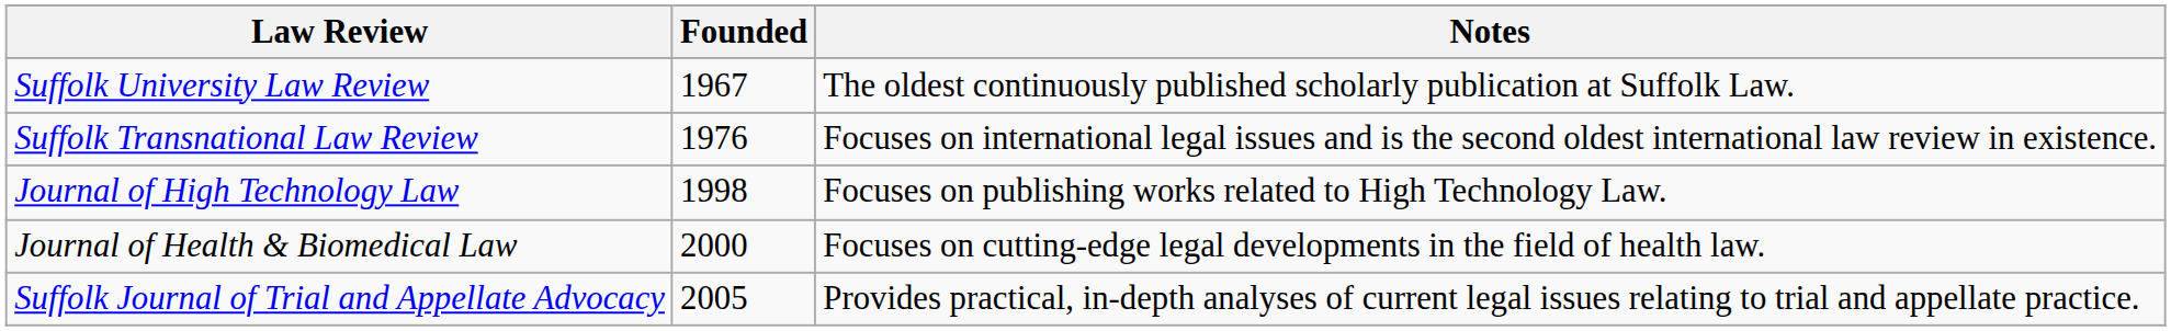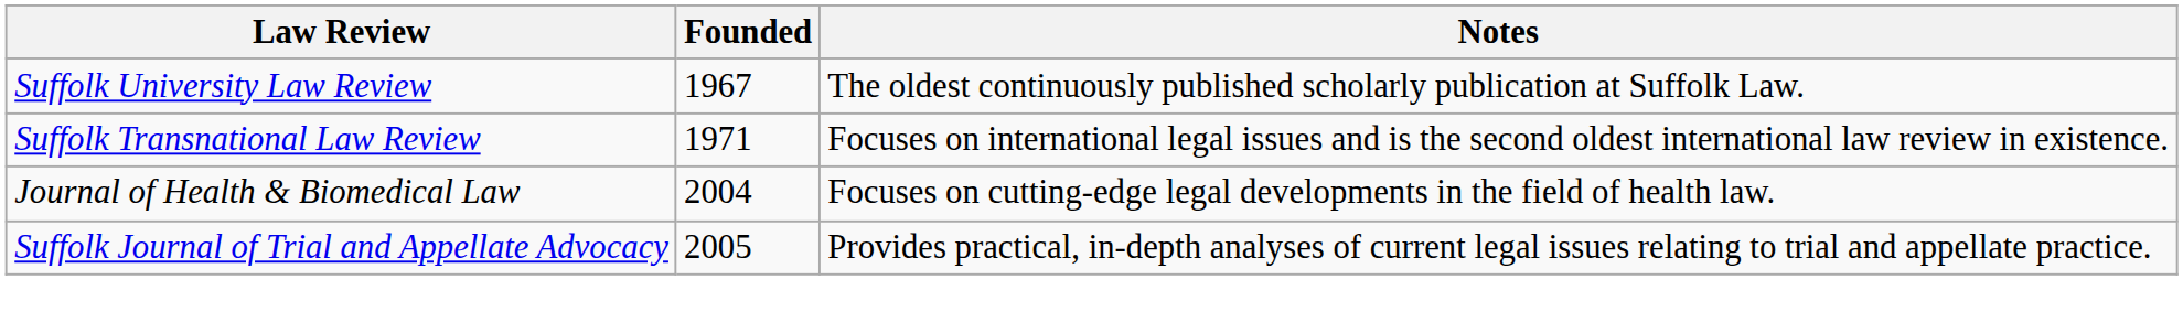Suffolk Transnational Law Review | Founded: 1976 -> 1971
- row: Journal of High Technology Law | 1998 | Focuses on publishing works related to High Technology Law.
Journal of Health & Biomedical Law | Founded: 2000 -> 2004
